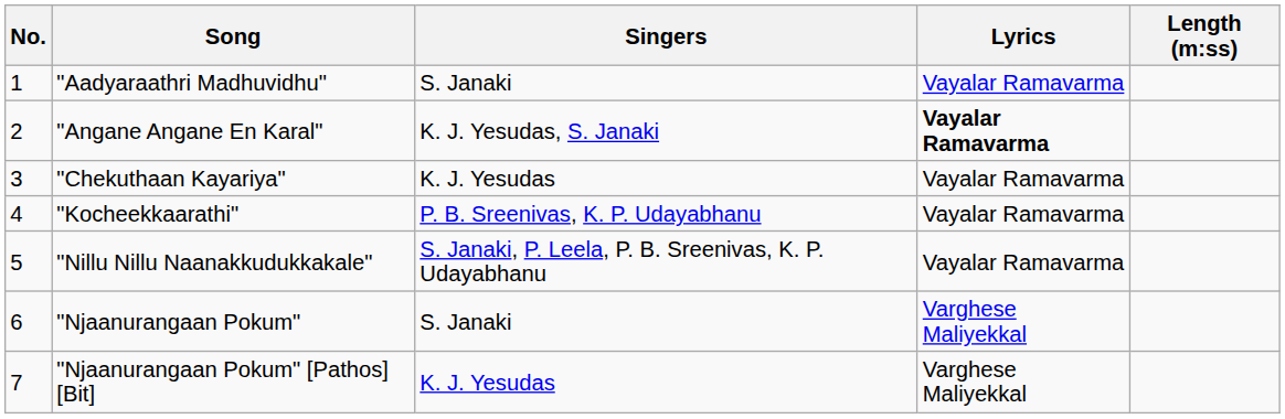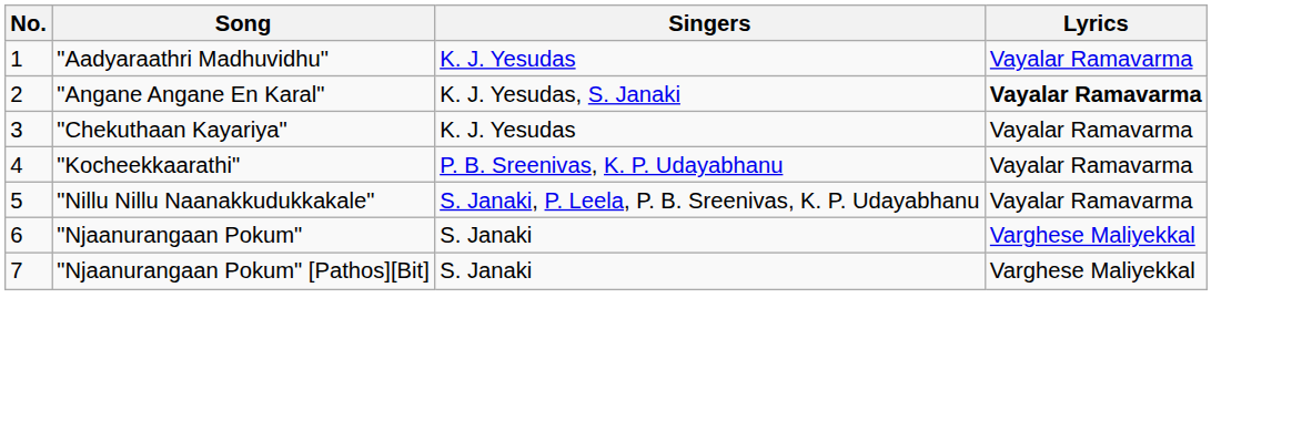- column: Length (m:ss)
"Aadyaraathri Madhuvidhu" | Singers: S. Janaki -> K. J. Yesudas
"Njaanurangaan Pokum" [Pathos][Bit] | Singers: K. J. Yesudas -> S. Janaki
